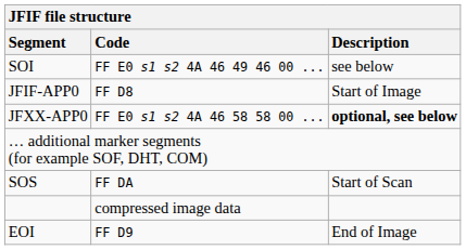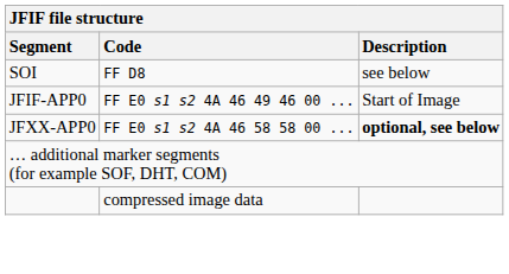SOI | Code: FF E0 s1 s2 4A 46 49 46 00 ... -> FF D8
JFIF-APP0 | Code: FF D8 -> FF E0 s1 s2 4A 46 49 46 00 ...
- row: SOS | FF DA | Start of Scan
- row: EOI | FF D9 | End of Image
